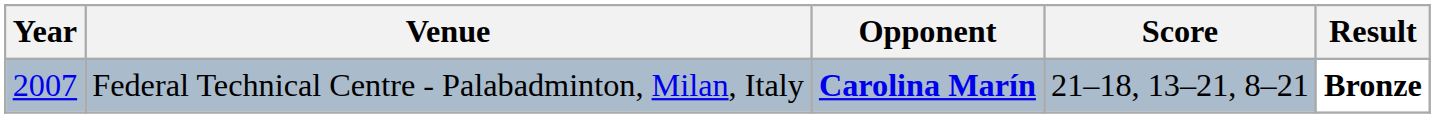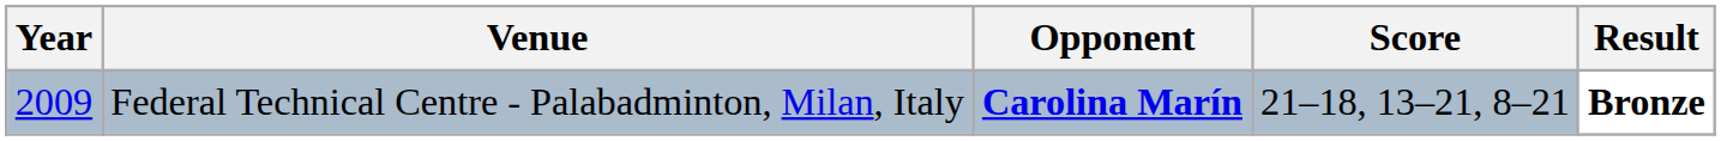Federal Technical Centre - Palabadminton, Milan, Italy | Year: 2007 -> 2009
